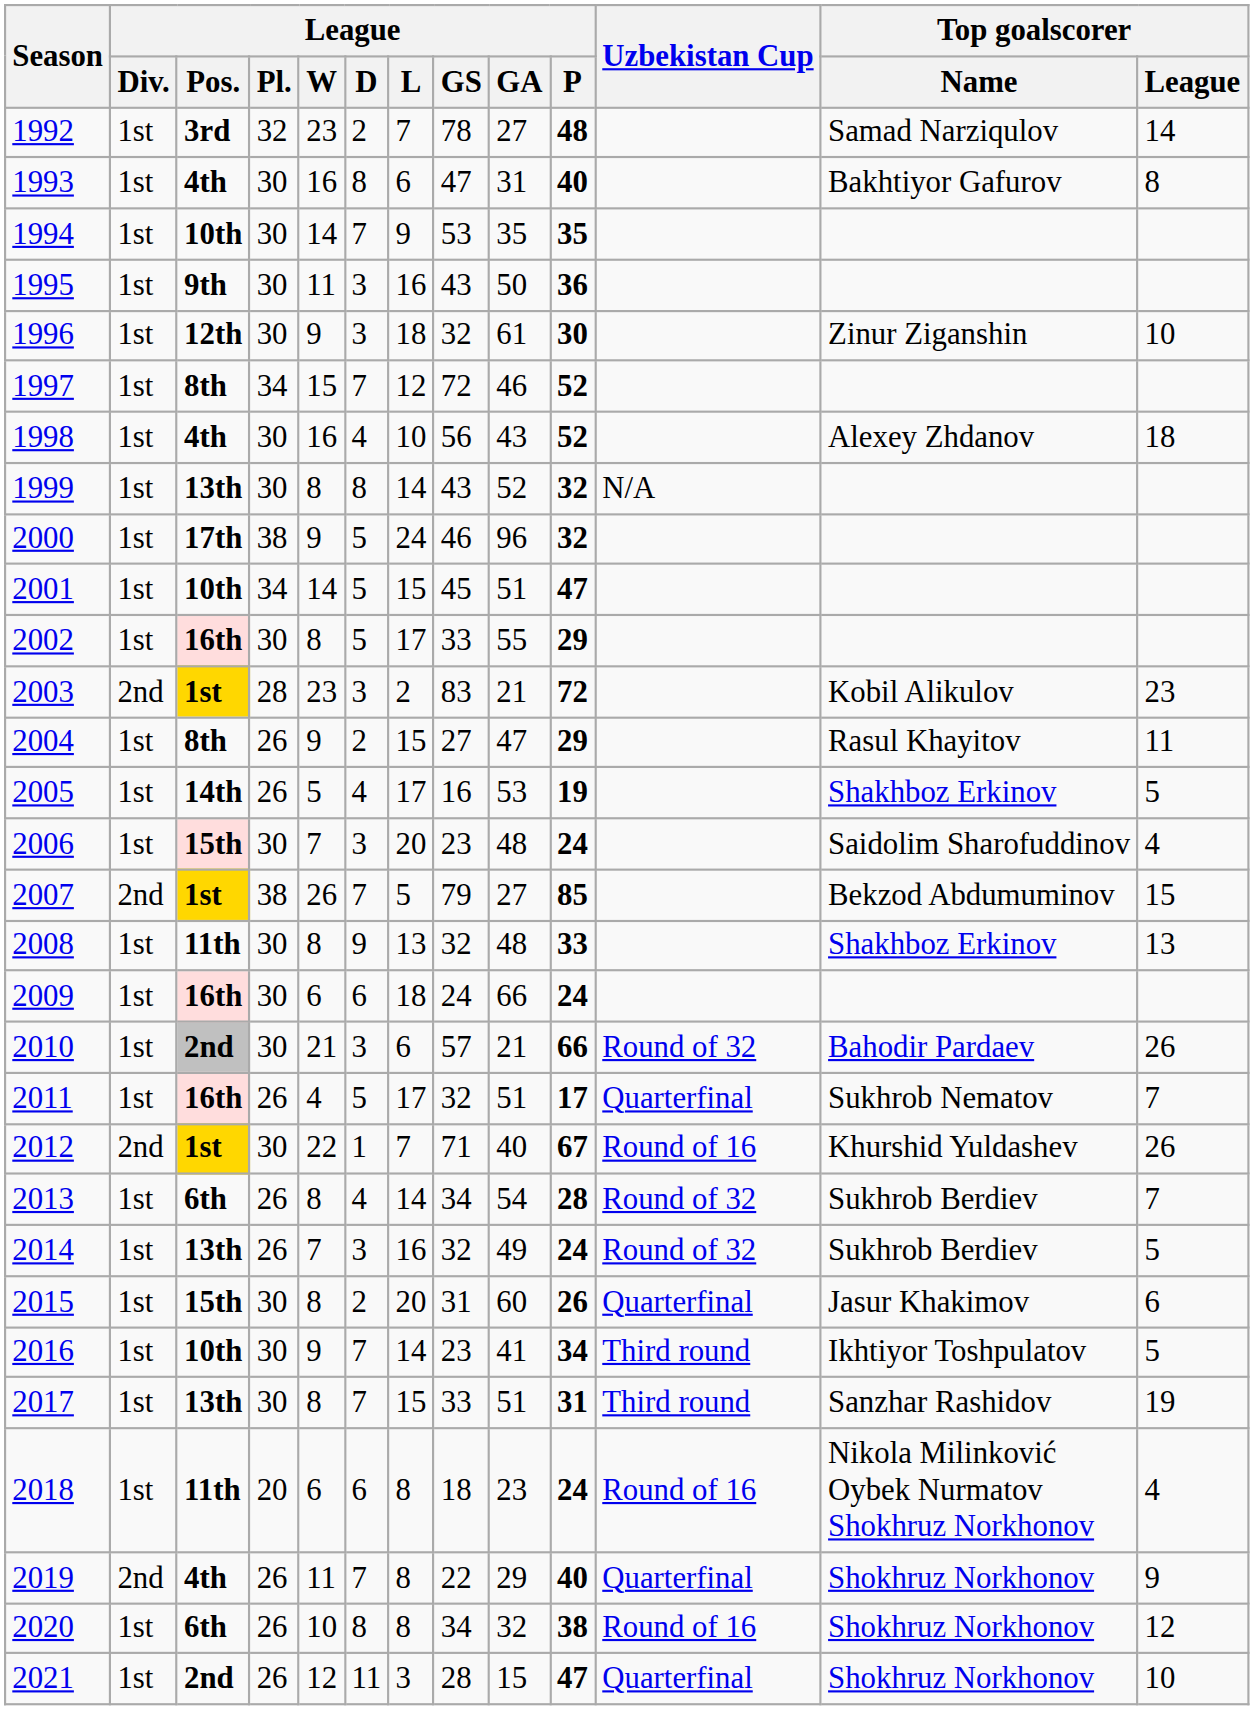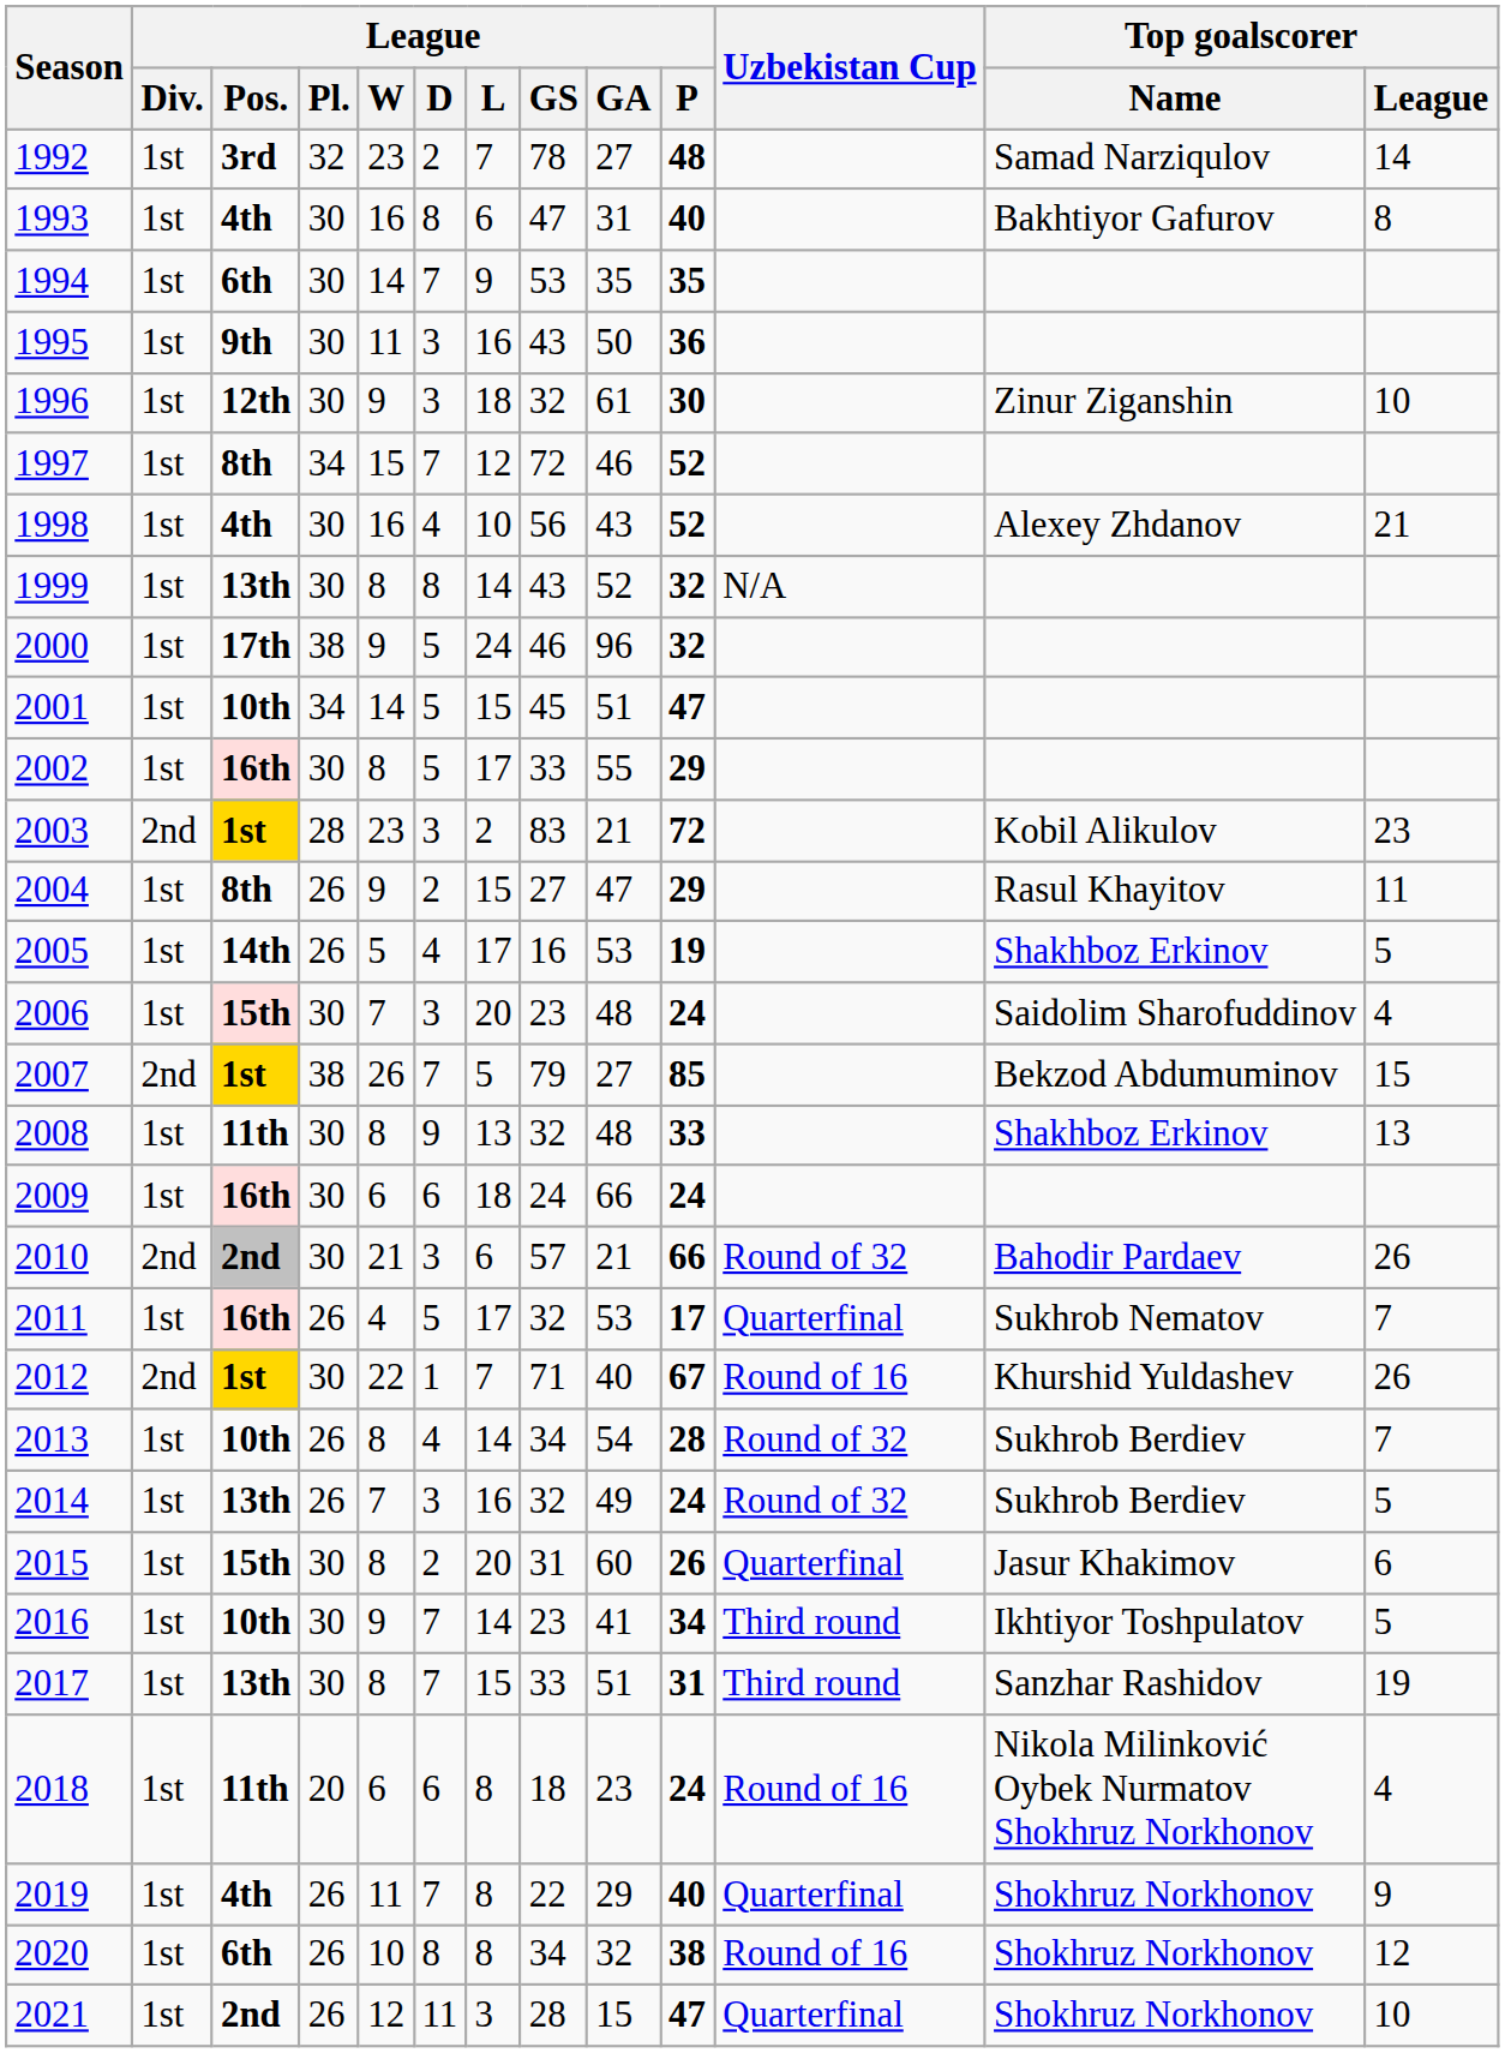1994 | League / Pos.: 10th -> 6th
1998 | Top goalscorer / League: 18 -> 21
2010 | League / Div.: 1st -> 2nd
2011 | League / GA: 51 -> 53
2013 | League / Pos.: 6th -> 10th
2019 | League / Div.: 2nd -> 1st
